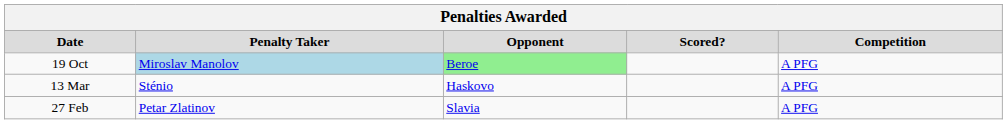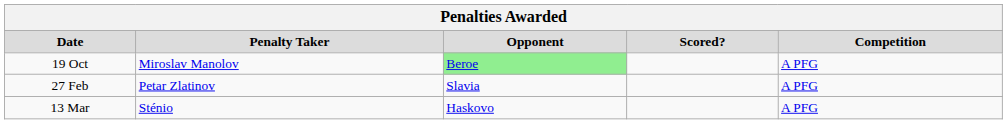19 Oct | Penalty Taker: lightblue background -> no background
rows swapped: 27 Feb <-> 13 Mar
